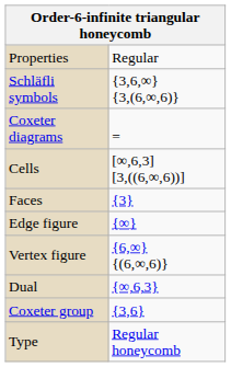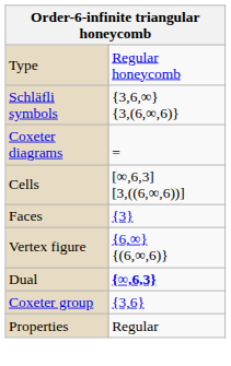rows swapped: Type <-> Properties
- row: Edge figure | {∞}
Dual | column 2: normal -> bold
